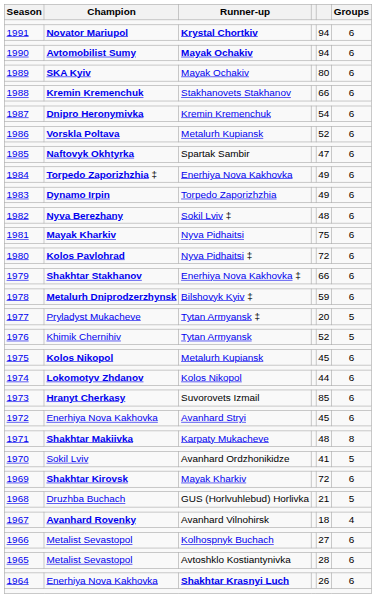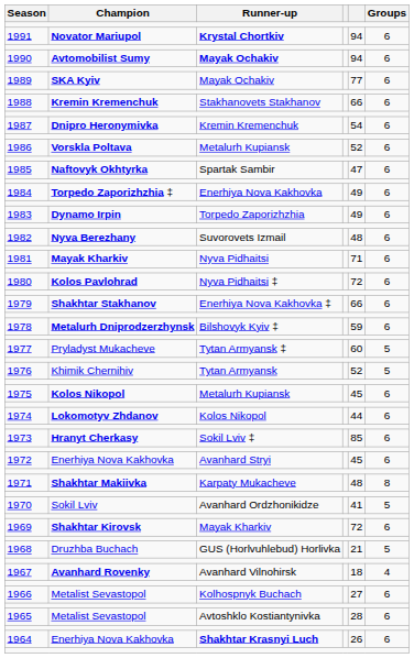1989 | column 5: 80 -> 77
1982 | Runner-up: Sokil Lviv ‡ -> Suvorovets Izmail
1981 | column 5: 75 -> 71
1977 | column 5: 20 -> 60
1973 | Runner-up: Suvorovets Izmail -> Sokil Lviv ‡
